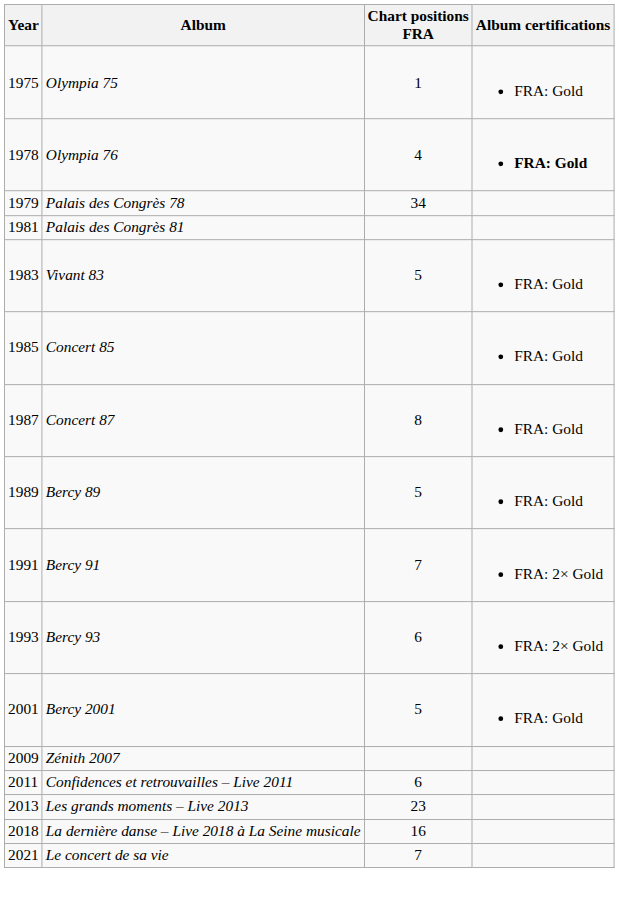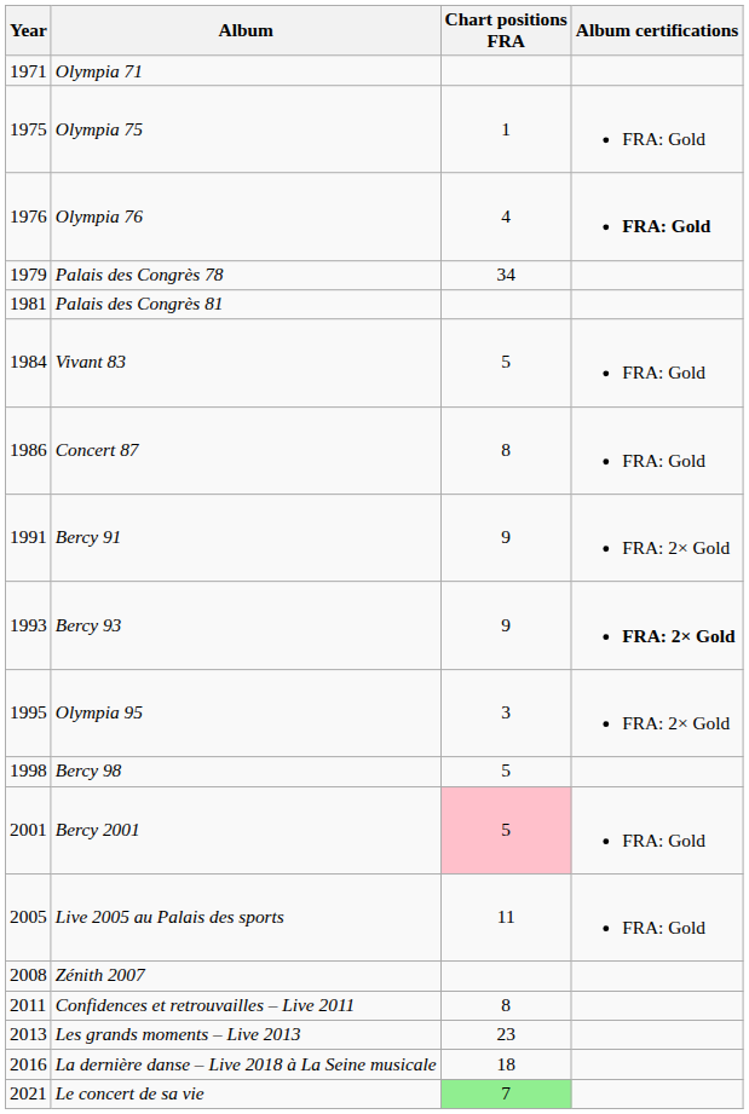+ row: 1971 | Olympia 71
Olympia 76 | Year: 1978 -> 1976
Vivant 83 | Year: 1983 -> 1984
- row: 1985 | Concert 85 | FRA: Gold
Concert 87 | Year: 1987 -> 1986
- row: 1989 | Bercy 89 | 5 | FRA: Gold
Bercy 91 | Chart positions FRA: 7 -> 9
Bercy 93 | Chart positions FRA: 6 -> 9
Bercy 93 | Album certifications: normal -> bold
+ row: 1995 | Olympia 95 | 3 | FRA: 2× Gold
+ row: 1998 | Bercy 98 | 5
Bercy 2001 | Chart positions FRA: no background -> pink background
+ row: 2005 | Live 2005 au Palais des sports | 11 | FRA: Gold
Zénith 2007 | Year: 2009 -> 2008
Confidences et retrouvailles – Live 2011 | Chart positions FRA: 6 -> 8
La dernière danse – Live 2018 à La Seine musicale | Year: 2018 -> 2016
La dernière danse – Live 2018 à La Seine musicale | Chart positions FRA: 16 -> 18
Le concert de sa vie | Chart positions FRA: no background -> lightgreen background
